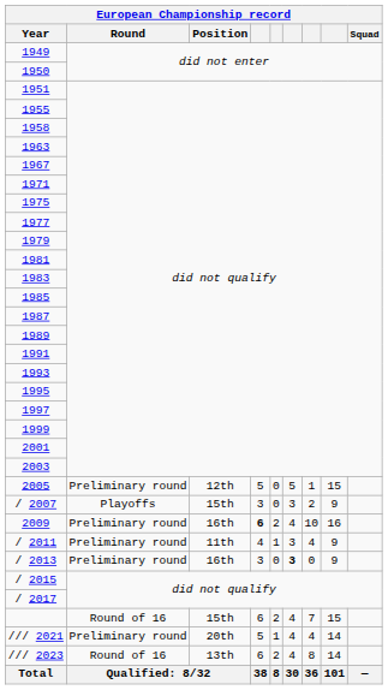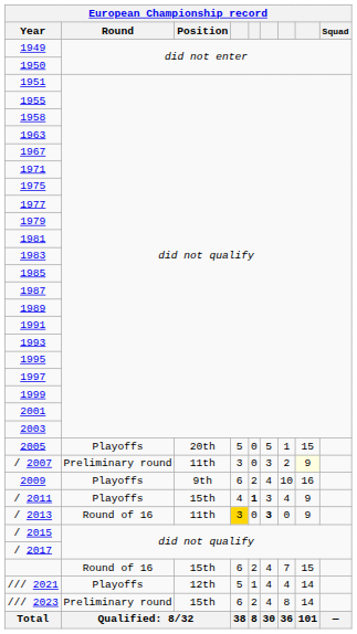2005 | European Championship record / Round: Preliminary round -> Playoffs
2005 | European Championship record / Position: 12th -> 20th
/ 2007 | European Championship record / Round: Playoffs -> Preliminary round
/ 2007 | European Championship record / Position: 15th -> 11th
/ 2007 | column 8: no background -> lightyellow background
2009 | European Championship record / Round: Preliminary round -> Playoffs
2009 | European Championship record / Position: 16th -> 9th
2009 | column 4: bold -> normal
/ 2011 | European Championship record / Round: Preliminary round -> Playoffs
/ 2011 | European Championship record / Position: 11th -> 15th
/ 2011 | column 5: normal -> bold
/ 2013 | European Championship record / Round: Preliminary round -> Round of 16
/ 2013 | European Championship record / Position: 16th -> 11th
/ 2013 | column 4: no background -> gold background
/// 2021 | European Championship record / Round: Preliminary round -> Playoffs
/// 2021 | European Championship record / Position: 20th -> 12th
/// 2023 | European Championship record / Round: Round of 16 -> Preliminary round
/// 2023 | European Championship record / Position: 13th -> 15th
